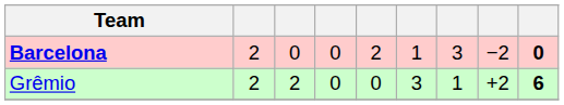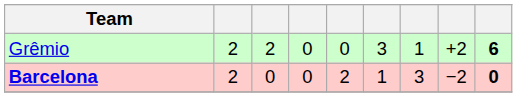rows swapped: Grêmio <-> Barcelona
